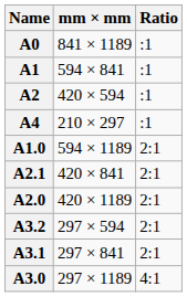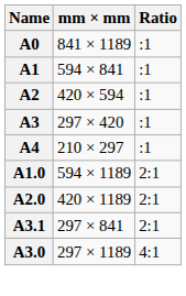+ row: A3 | 297 × 420 | :1
- row: A2.1 | 420 × 841 | 2:1
- row: A3.2 | 297 × 594 | 2:1
